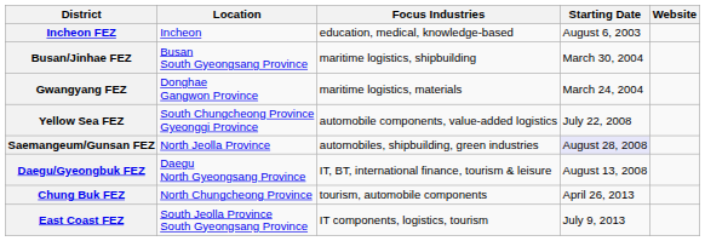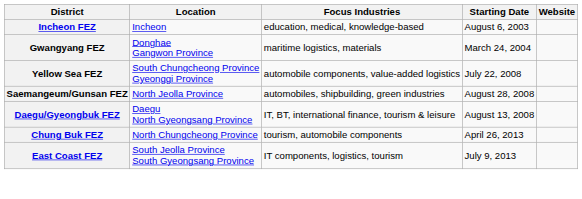- row: Busan/Jinhae FEZ | Busan South Gyeongsang Province | maritime logistics, shipbuilding | March 30, 2004
Saemangeum/Gunsan FEZ | Starting Date: lavender background -> no background
